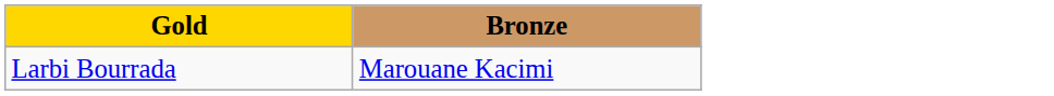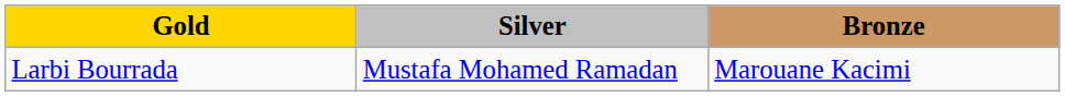+ column: Silver | Mustafa Mohamed Ramadan
